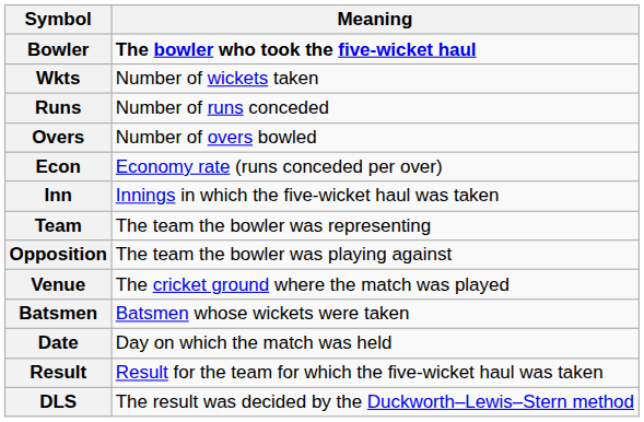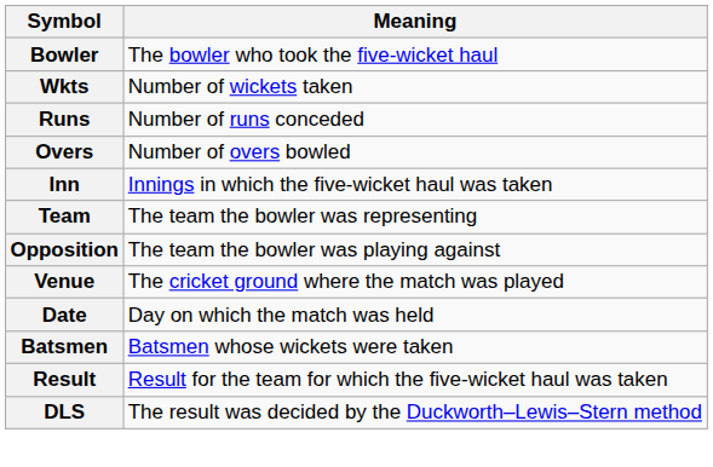Bowler | Meaning: bold -> normal
- row: Econ | Economy rate (runs conceded per over)
rows swapped: Date <-> Batsmen
